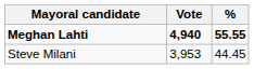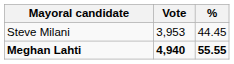rows swapped: Meghan Lahti <-> Steve Milani
